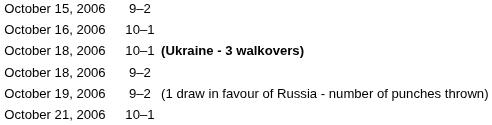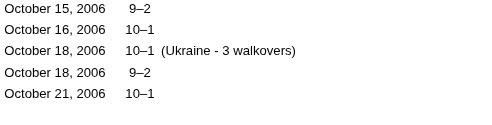October 18, 2006 / 10–1 | column 5: bold -> normal
- row: October 19, 2006 | 9–2 | (1 draw in favour of Russia - number of punches thrown)
